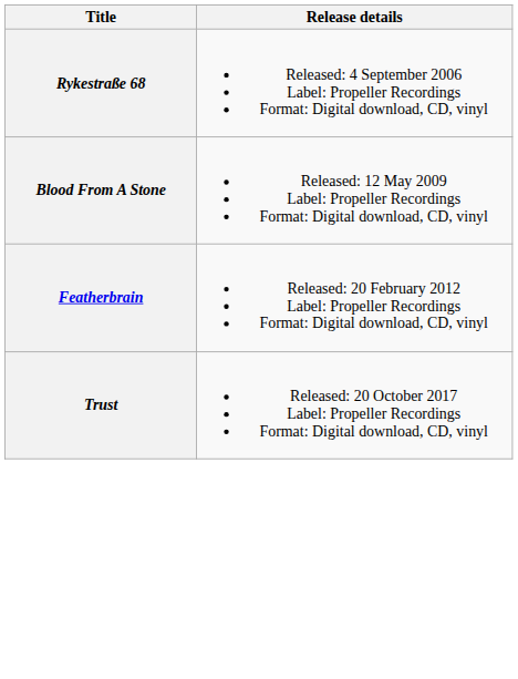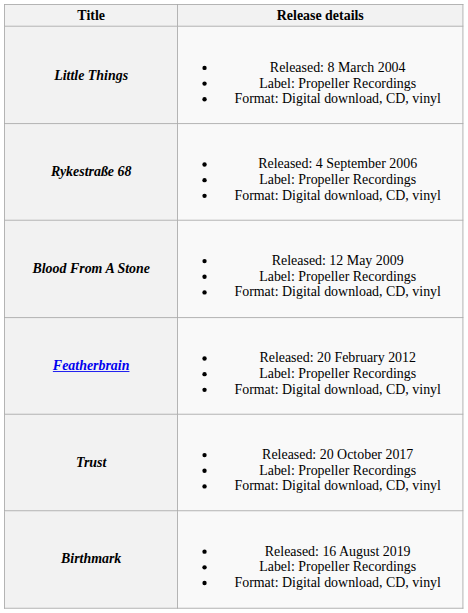+ row: Little Things | Released: 8 March 2004 Label: Propeller Recordings Format: Digital download, CD, vinyl
+ row: Birthmark | Released: 16 August 2019 Label: Propeller Recordings Format: Digital download, CD, vinyl
